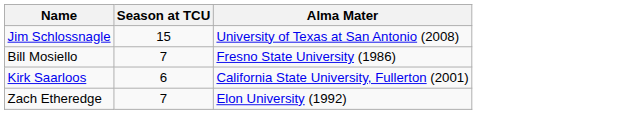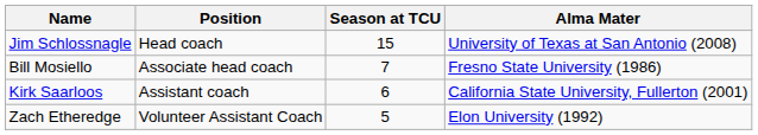+ column: Position | Head coach | Associate head coach | Assistant coach | Volunteer Assistant Coach
Zach Etheredge | Season at TCU: 7 -> 5
